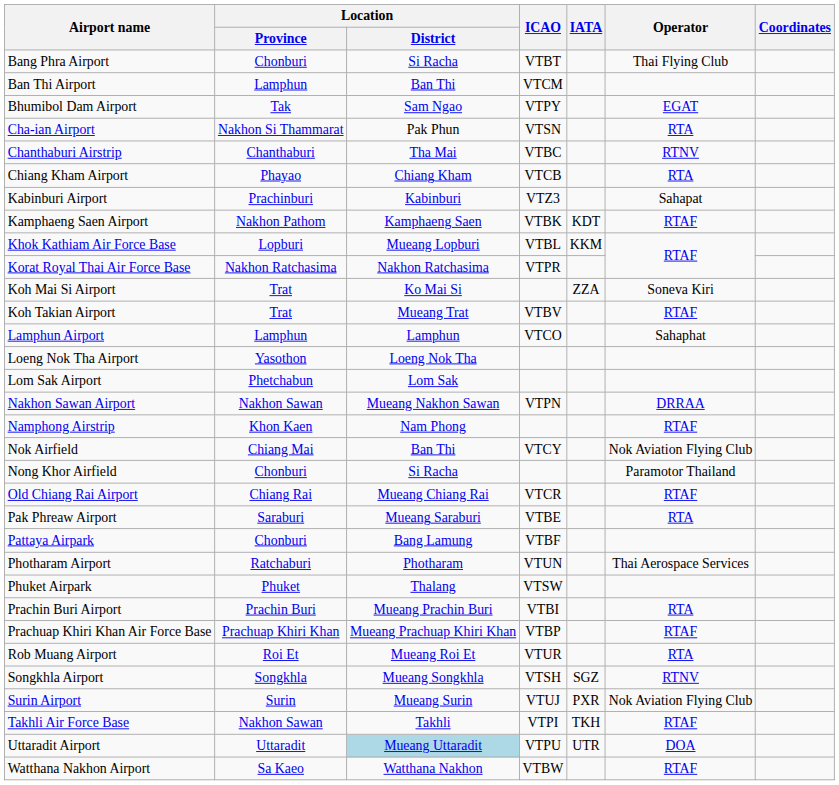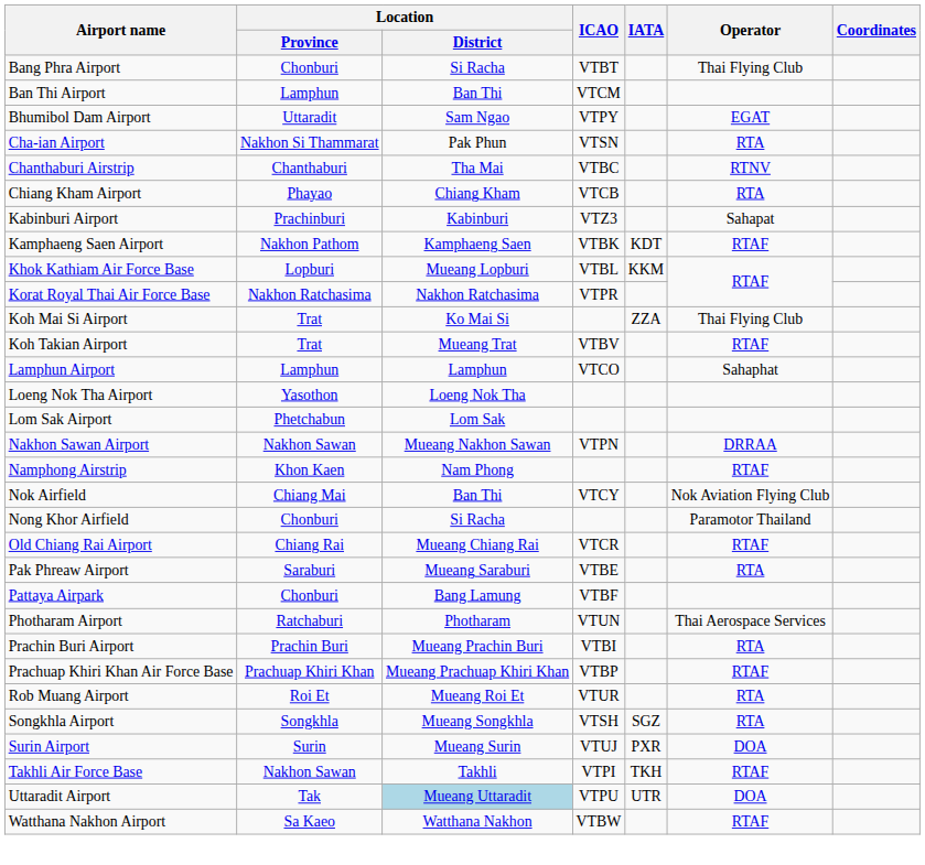Bhumibol Dam Airport | Location / Province: Tak -> Uttaradit
Koh Mai Si Airport | Operator: Soneva Kiri -> Thai Flying Club
- row: Phuket Airpark | Phuket | Thalang | VTSW
Songkhla Airport | Operator: RTNV -> RTA
Surin Airport | Operator: Nok Aviation Flying Club -> DOA
Uttaradit Airport | Location / Province: Uttaradit -> Tak
